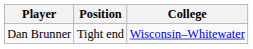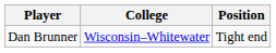columns swapped: Position <-> College
